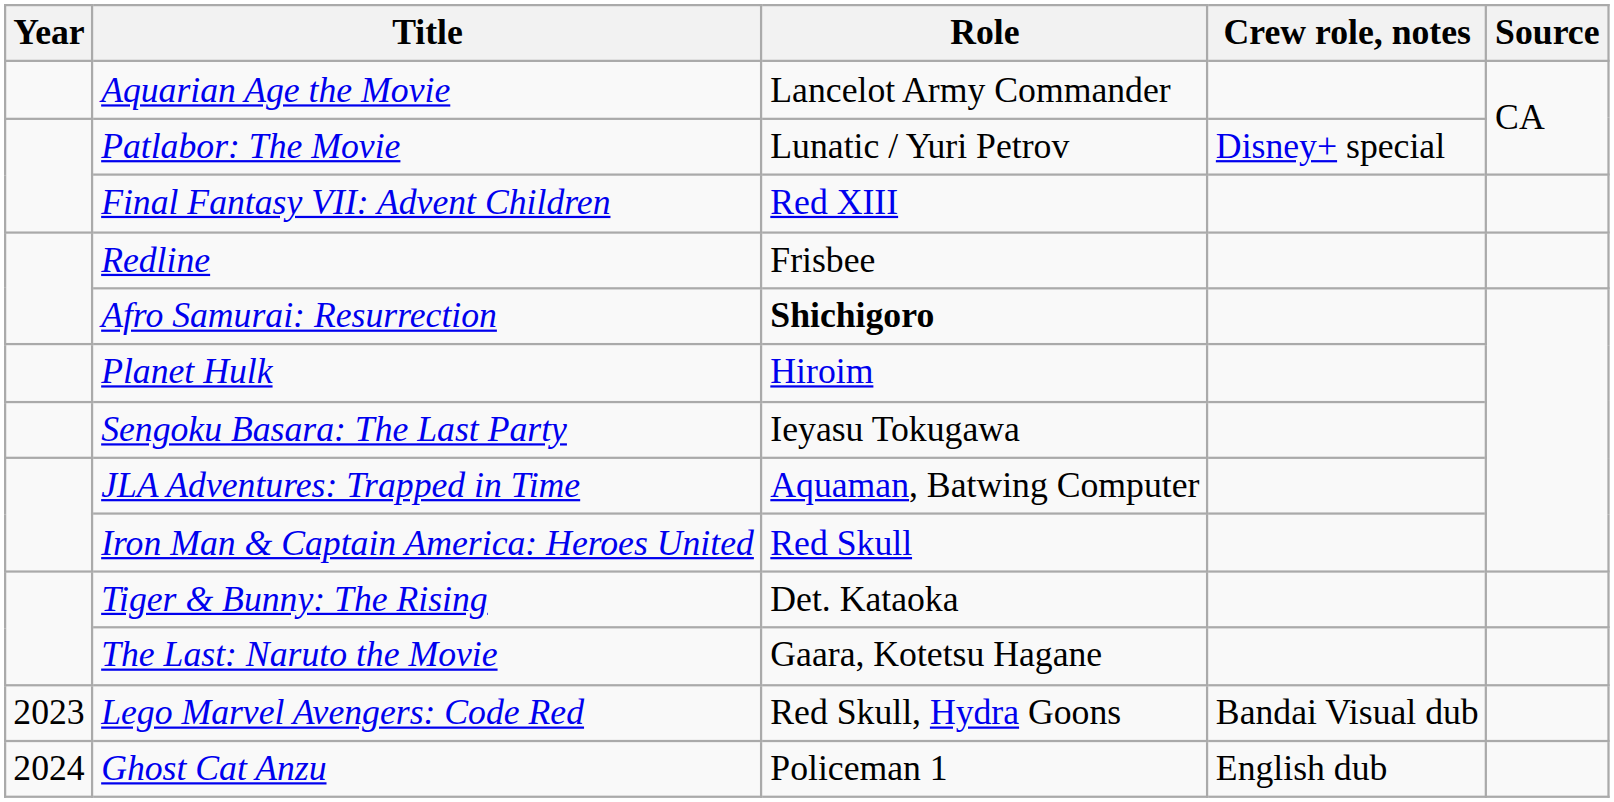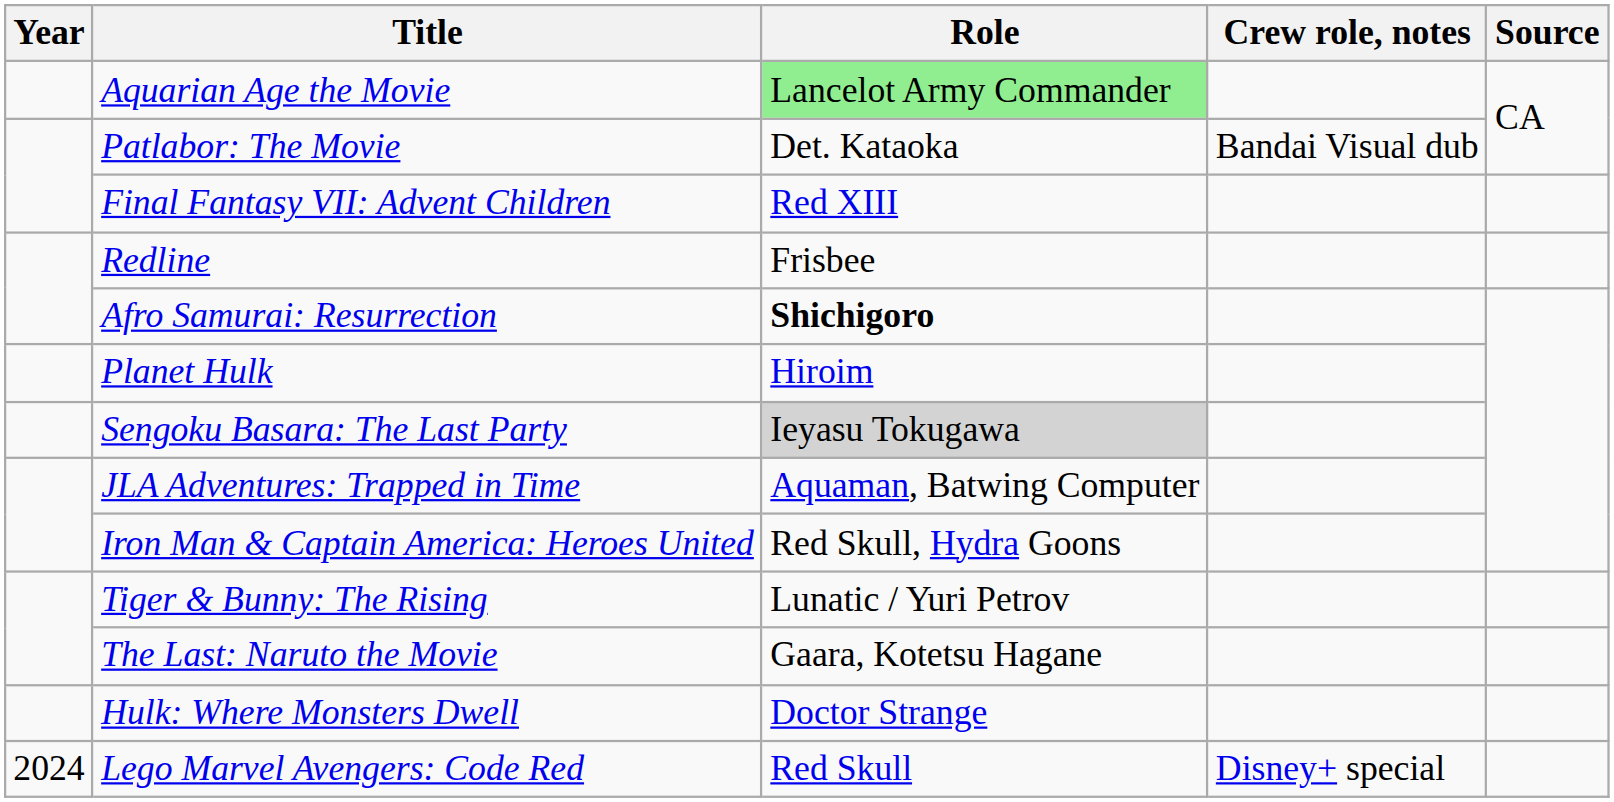Aquarian Age the Movie | Role: no background -> lightgreen background
Patlabor: The Movie | Role: Lunatic / Yuri Petrov -> Det. Kataoka
Patlabor: The Movie | Crew role, notes: Disney+ special -> Bandai Visual dub
Sengoku Basara: The Last Party | Role: no background -> lightgrey background
Iron Man & Captain America: Heroes United | Role: Red Skull -> Red Skull, Hydra Goons
Tiger & Bunny: The Rising | Role: Det. Kataoka -> Lunatic / Yuri Petrov
+ row: Hulk: Where Monsters Dwell | Doctor Strange
Lego Marvel Avengers: Code Red | Year: 2023 -> 2024
Lego Marvel Avengers: Code Red | Role: Red Skull, Hydra Goons -> Red Skull
Lego Marvel Avengers: Code Red | Crew role, notes: Bandai Visual dub -> Disney+ special
- row: 2024 | Ghost Cat Anzu | Policeman 1 | English dub
